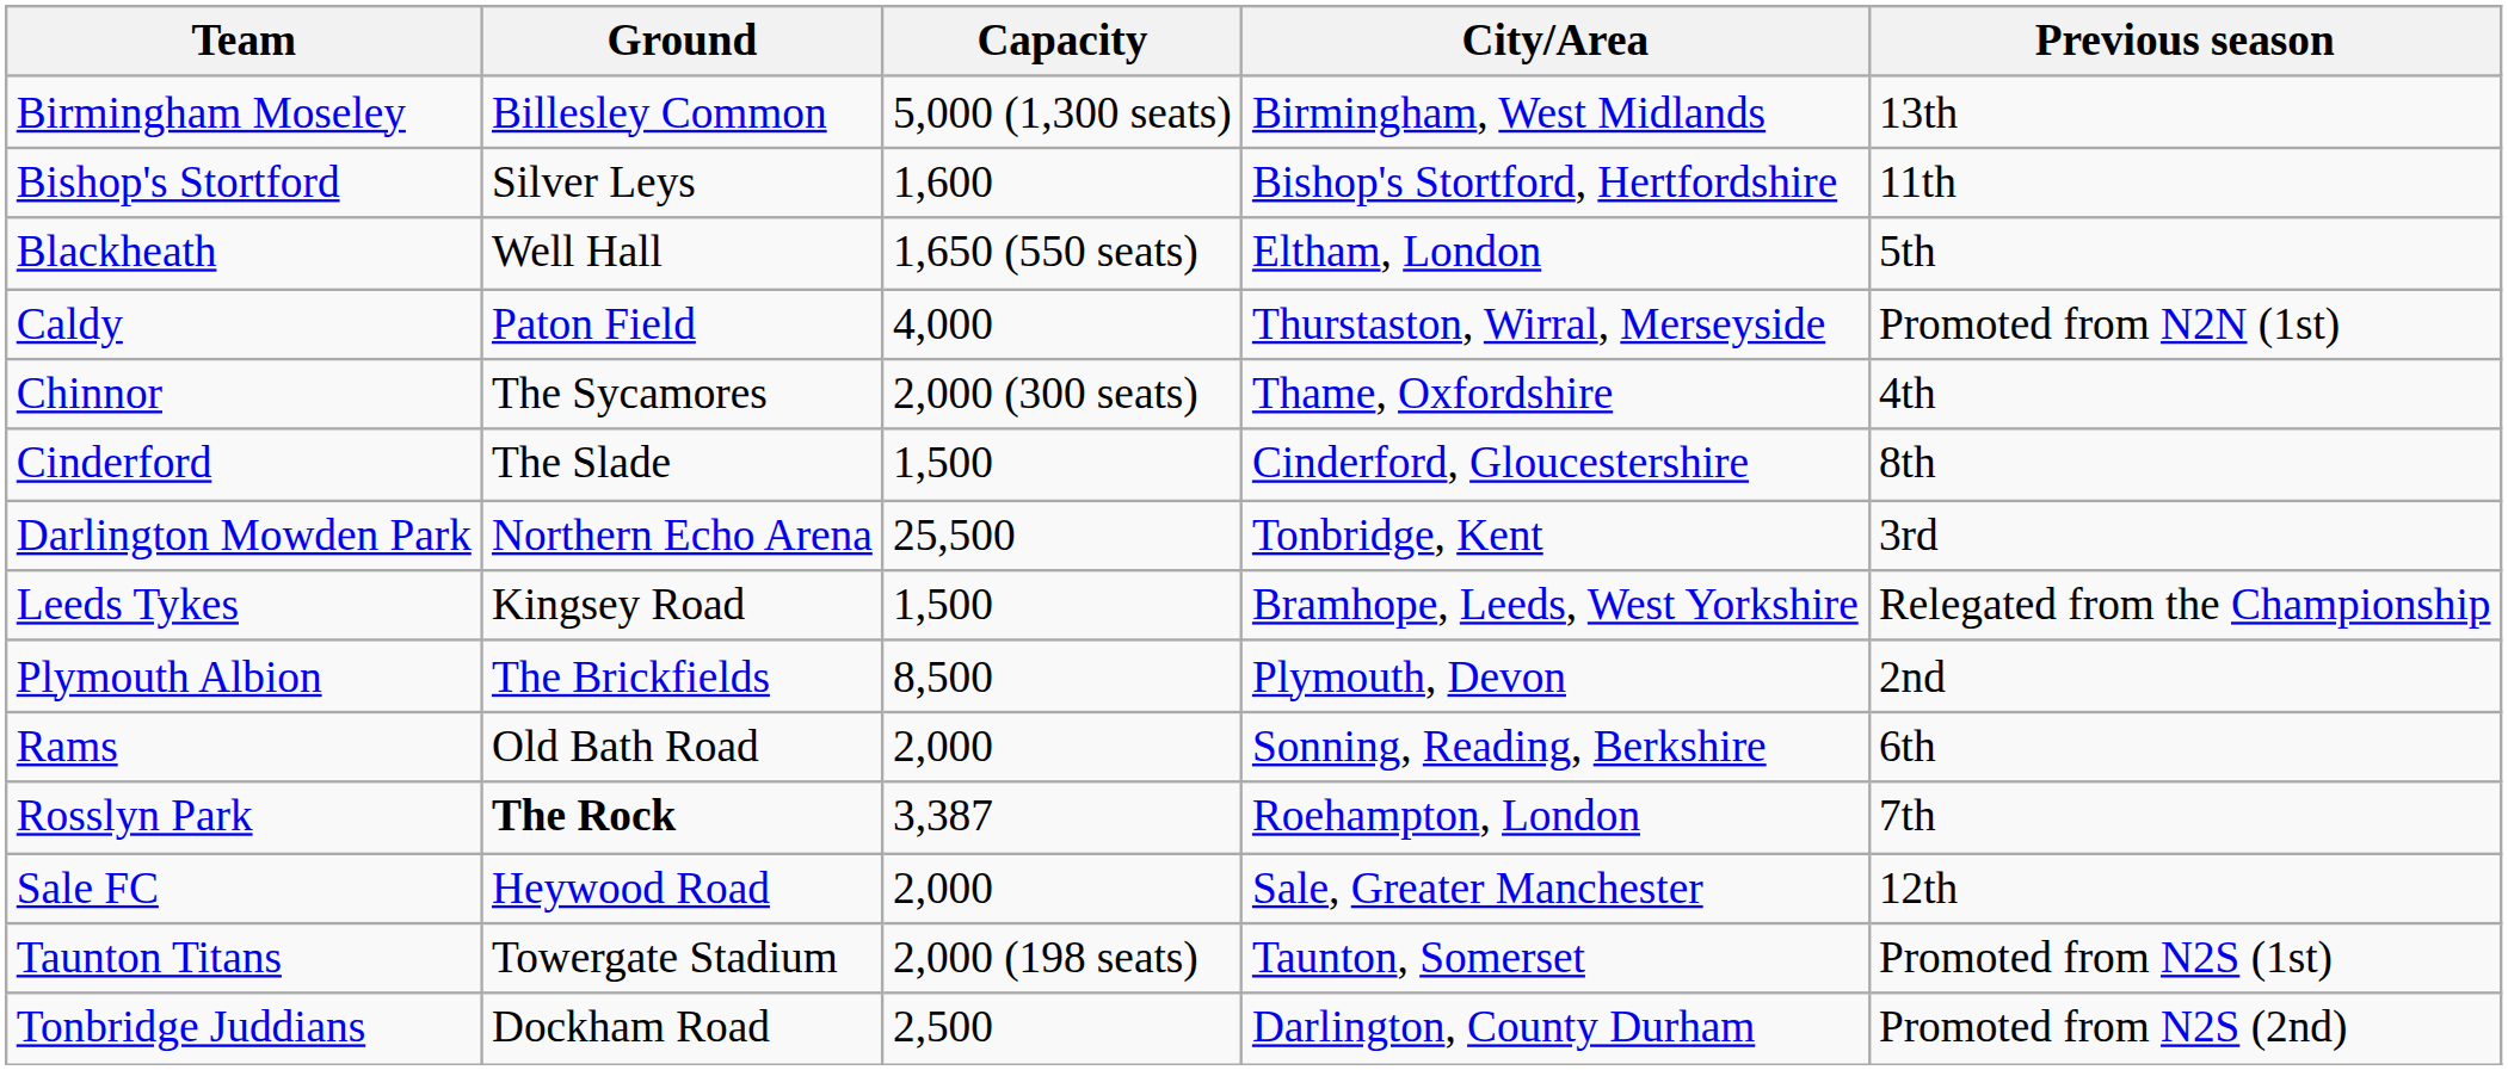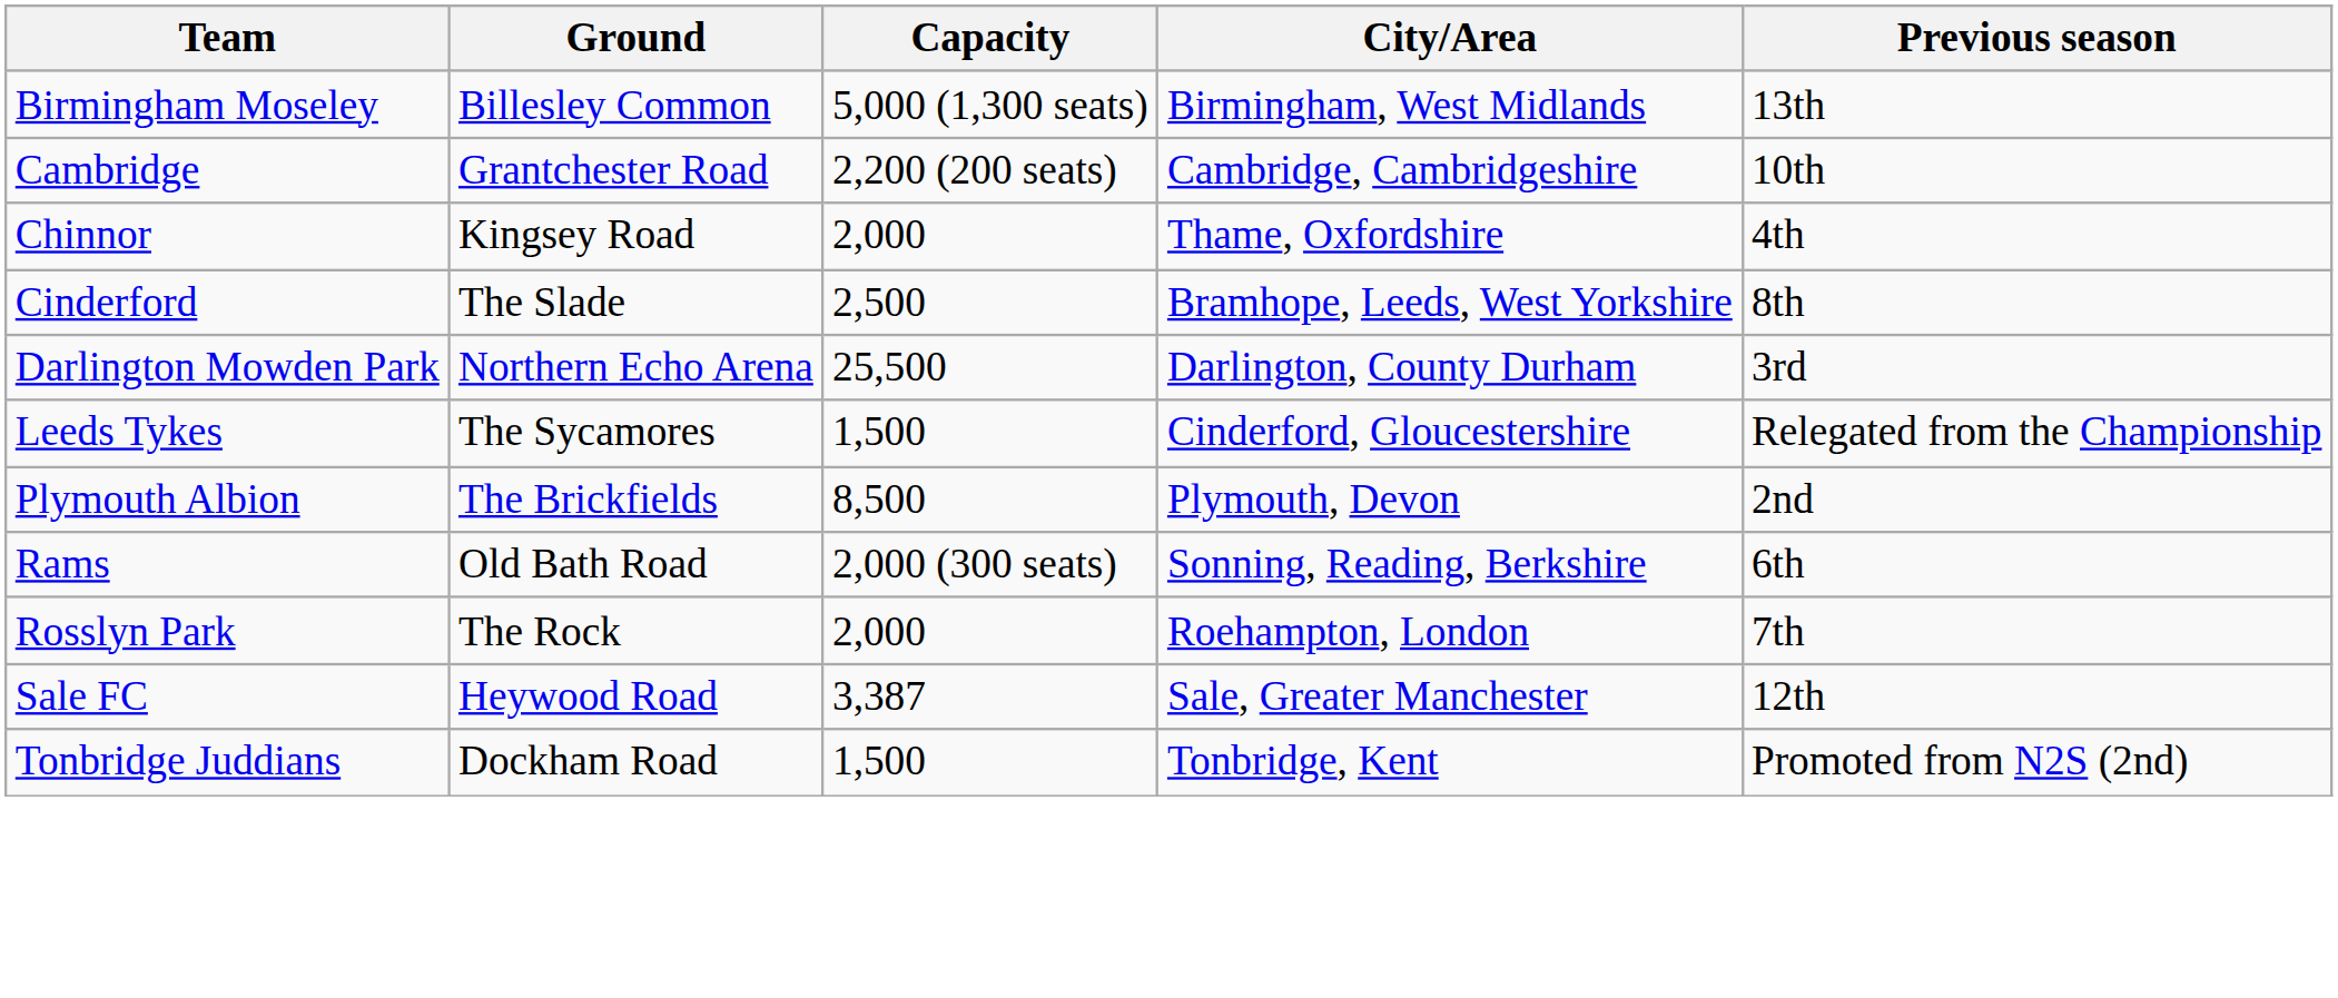- row: Bishop's Stortford | Silver Leys | 1,600 | Bishop's Stortford, Hertfordshire | 11th
- row: Blackheath | Well Hall | 1,650 (550 seats) | Eltham, London | 5th
- row: Caldy | Paton Field | 4,000 | Thurstaston, Wirral, Merseyside | Promoted from N2N (1st)
+ row: Cambridge | Grantchester Road | 2,200 (200 seats) | Cambridge, Cambridgeshire | 10th
Chinnor | Ground: The Sycamores -> Kingsey Road
Chinnor | Capacity: 2,000 (300 seats) -> 2,000
Cinderford | Capacity: 1,500 -> 2,500
Cinderford | City/Area: Cinderford, Gloucestershire -> Bramhope, Leeds, West Yorkshire
Darlington Mowden Park | City/Area: Tonbridge, Kent -> Darlington, County Durham
Leeds Tykes | Ground: Kingsey Road -> The Sycamores
Leeds Tykes | City/Area: Bramhope, Leeds, West Yorkshire -> Cinderford, Gloucestershire
Rams | Capacity: 2,000 -> 2,000 (300 seats)
Rosslyn Park | Ground: bold -> normal
Rosslyn Park | Capacity: 3,387 -> 2,000
Sale FC | Capacity: 2,000 -> 3,387
- row: Taunton Titans | Towergate Stadium | 2,000 (198 seats) | Taunton, Somerset | Promoted from N2S (1st)
Tonbridge Juddians | Capacity: 2,500 -> 1,500
Tonbridge Juddians | City/Area: Darlington, County Durham -> Tonbridge, Kent
